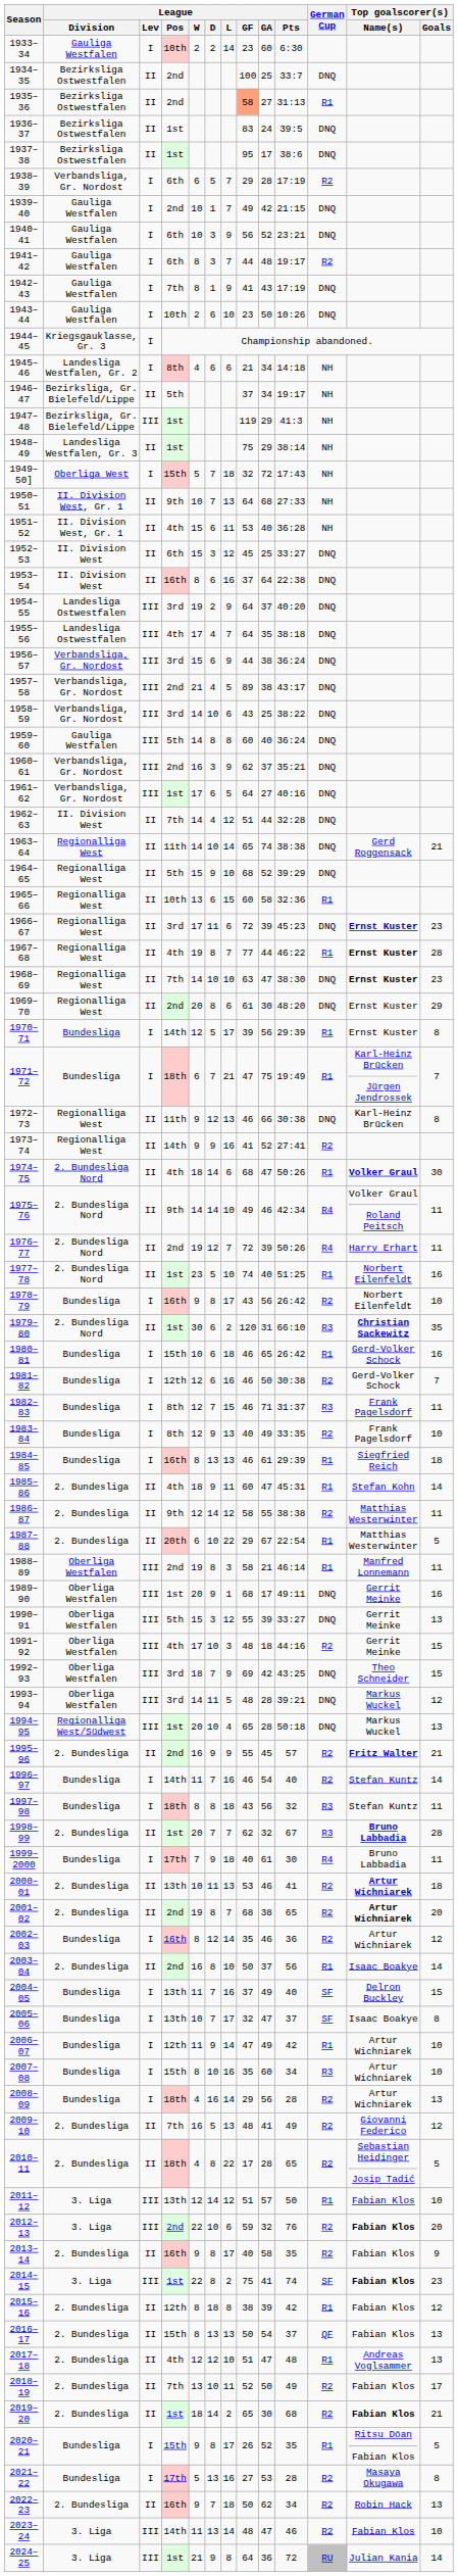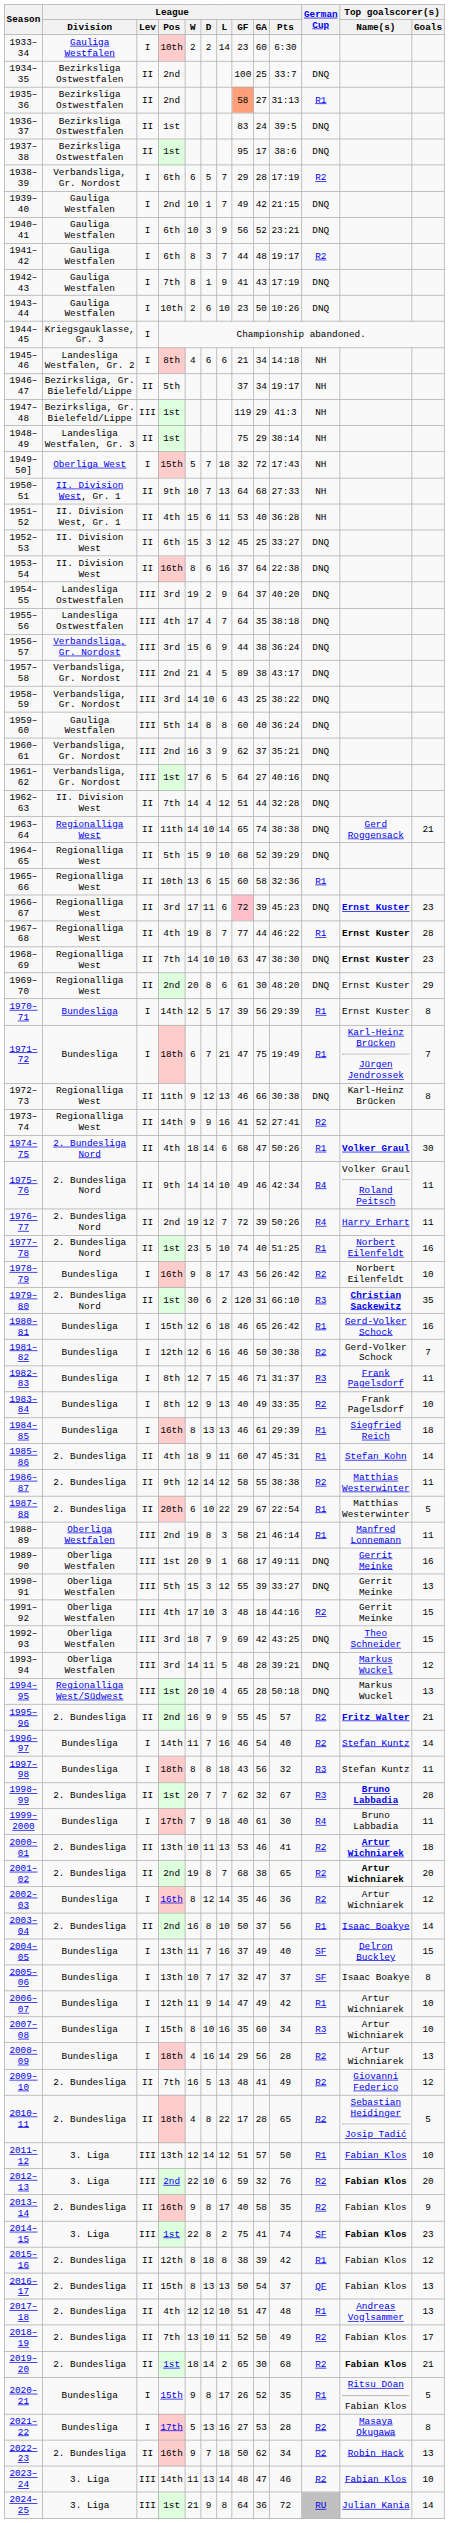1966–67 | League / GF: no background -> pink background
1980–81 | League / W: 10 -> 12
